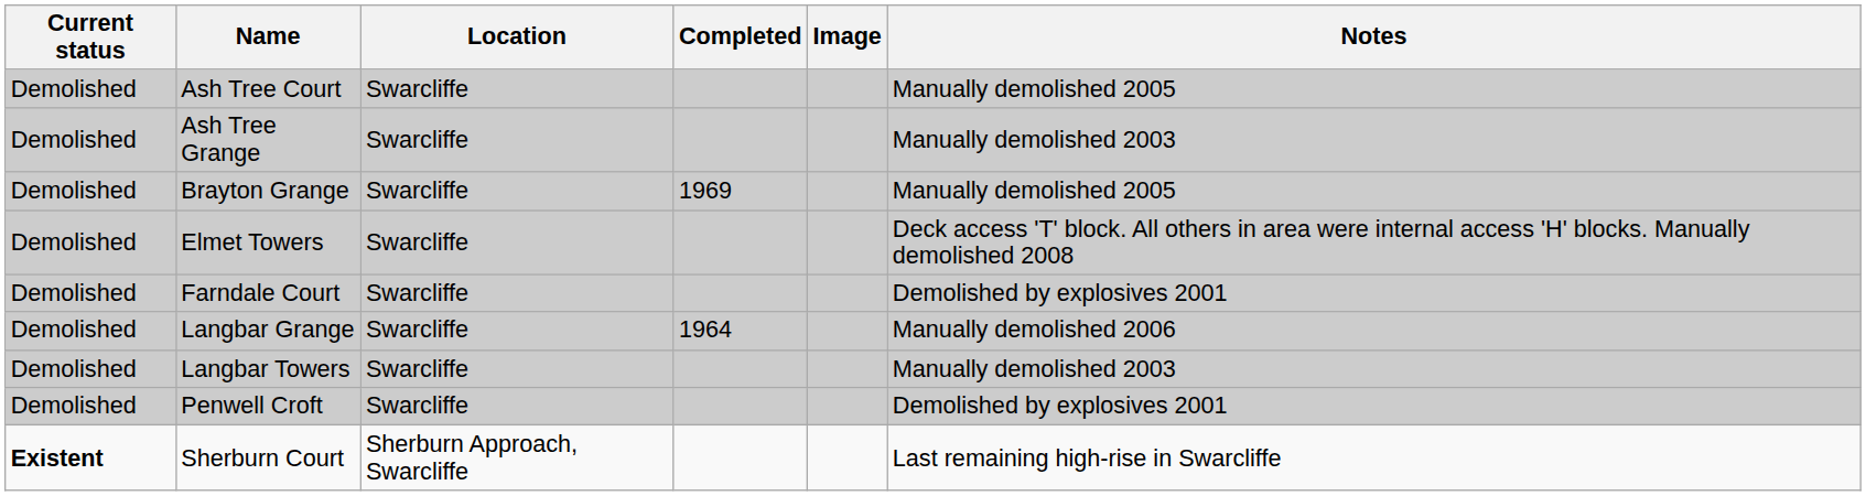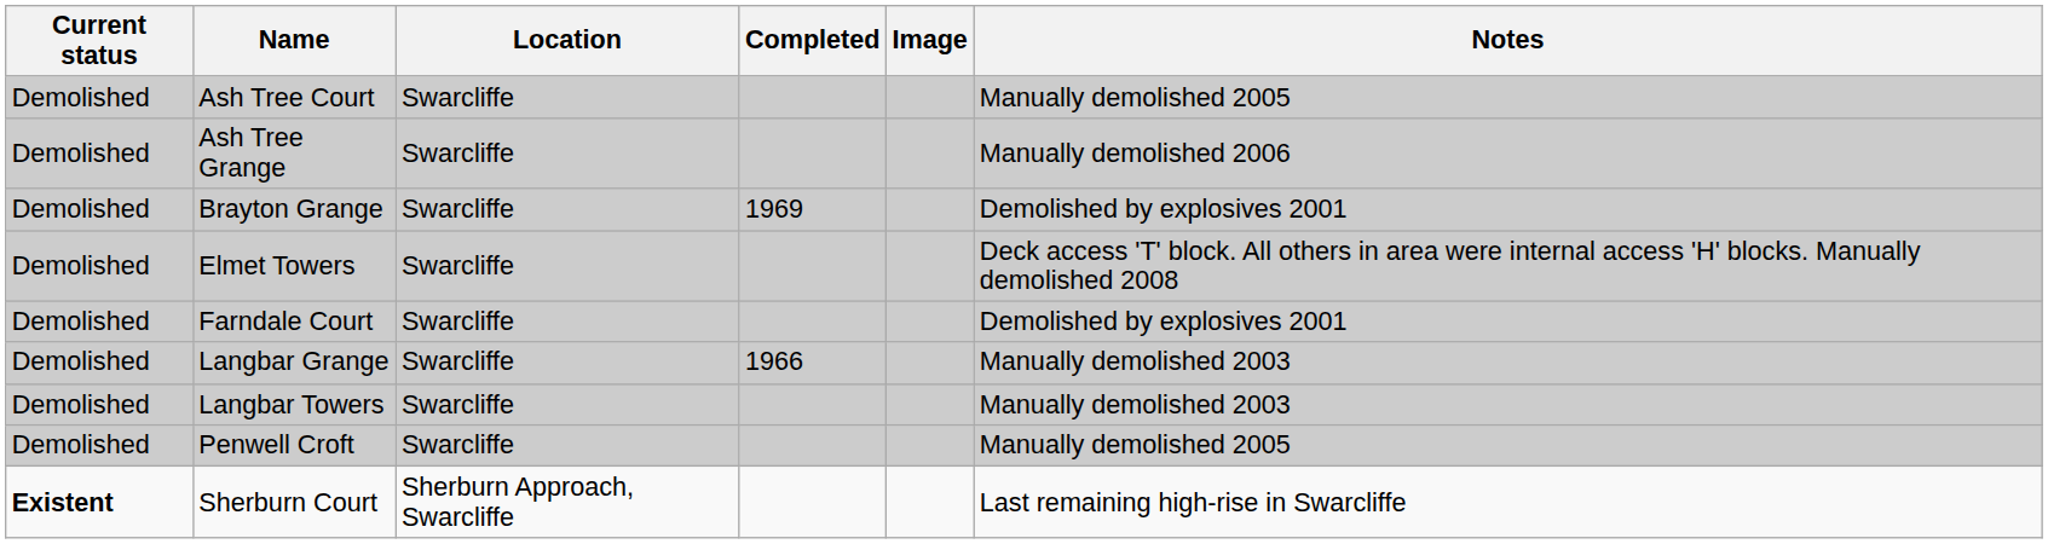Ash Tree Grange | Notes: Manually demolished 2003 -> Manually demolished 2006
Brayton Grange | Notes: Manually demolished 2005 -> Demolished by explosives 2001
Langbar Grange | Completed: 1964 -> 1966
Langbar Grange | Notes: Manually demolished 2006 -> Manually demolished 2003
Penwell Croft | Notes: Demolished by explosives 2001 -> Manually demolished 2005
